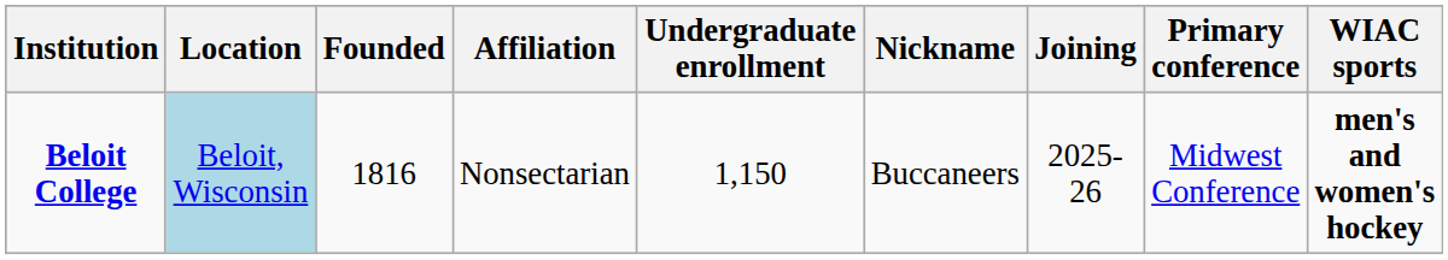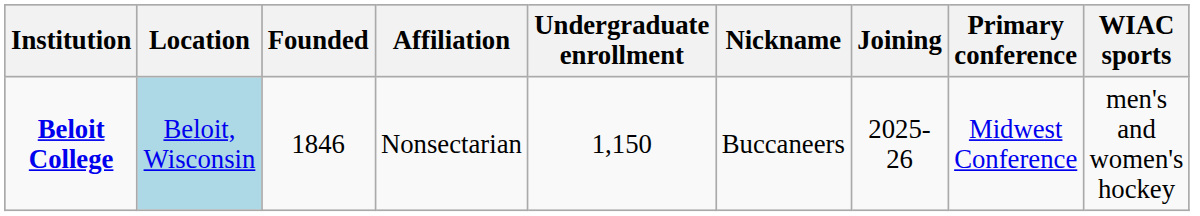Beloit College | Founded: 1816 -> 1846
Beloit College | WIAC sports: bold -> normal
